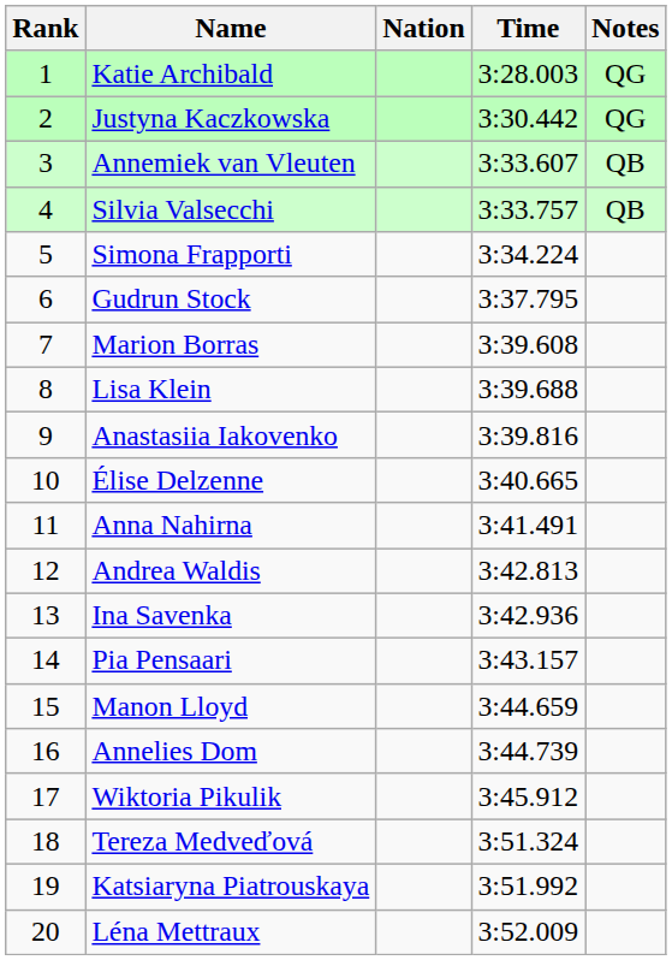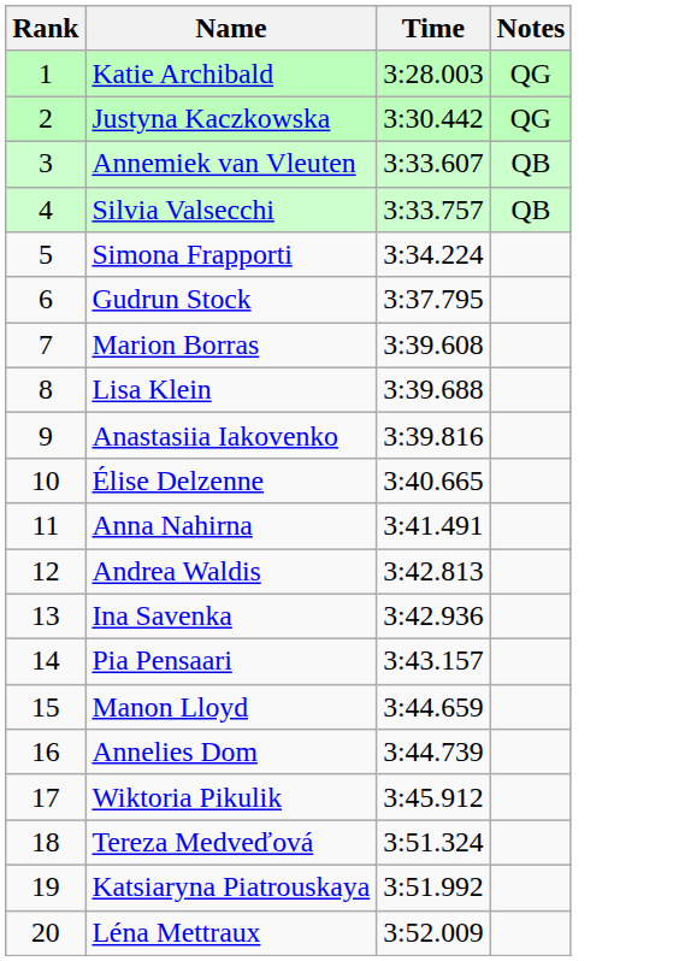- column: Nation
